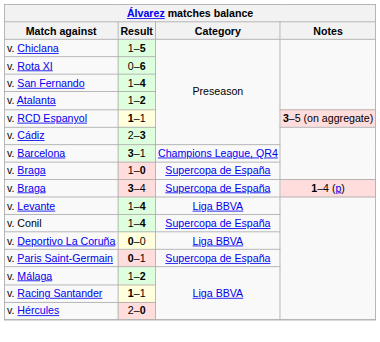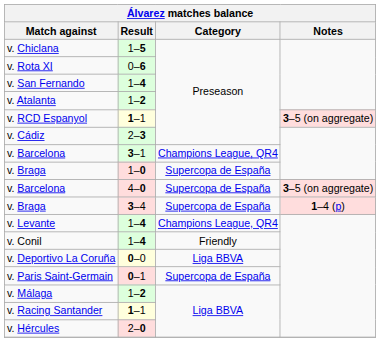+ row: v. Barcelona | 4–0 | Supercopa de España | 3–5 (on aggregate)
v. Levante | Category: Liga BBVA -> Champions League, QR4
v. Conil | Category: Supercopa de España -> Friendly
